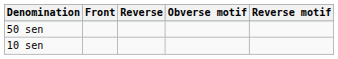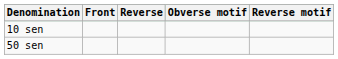rows swapped: 10 sen <-> 50 sen
